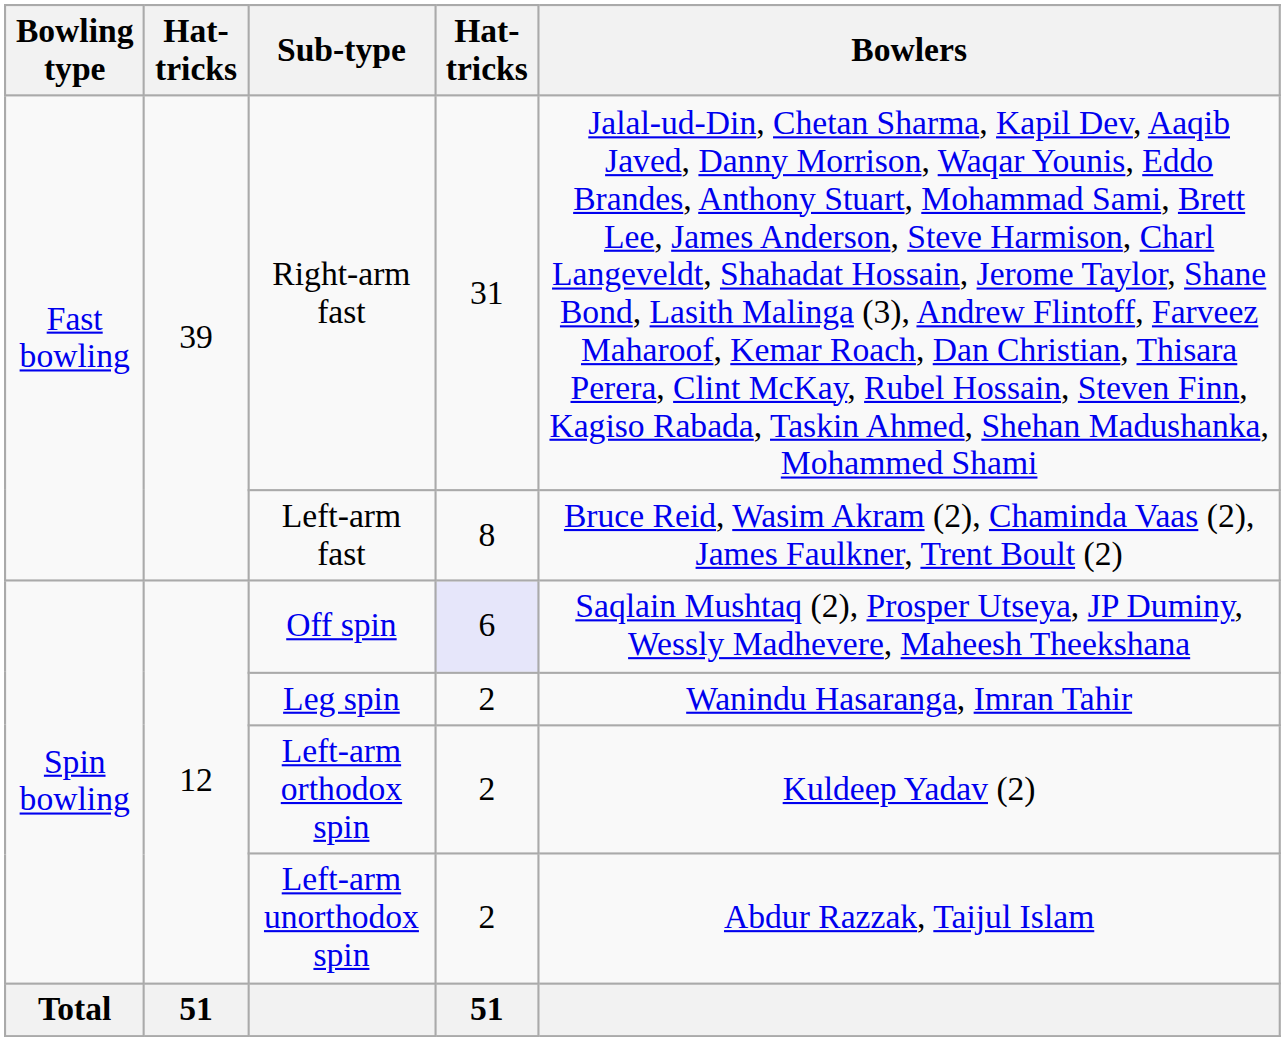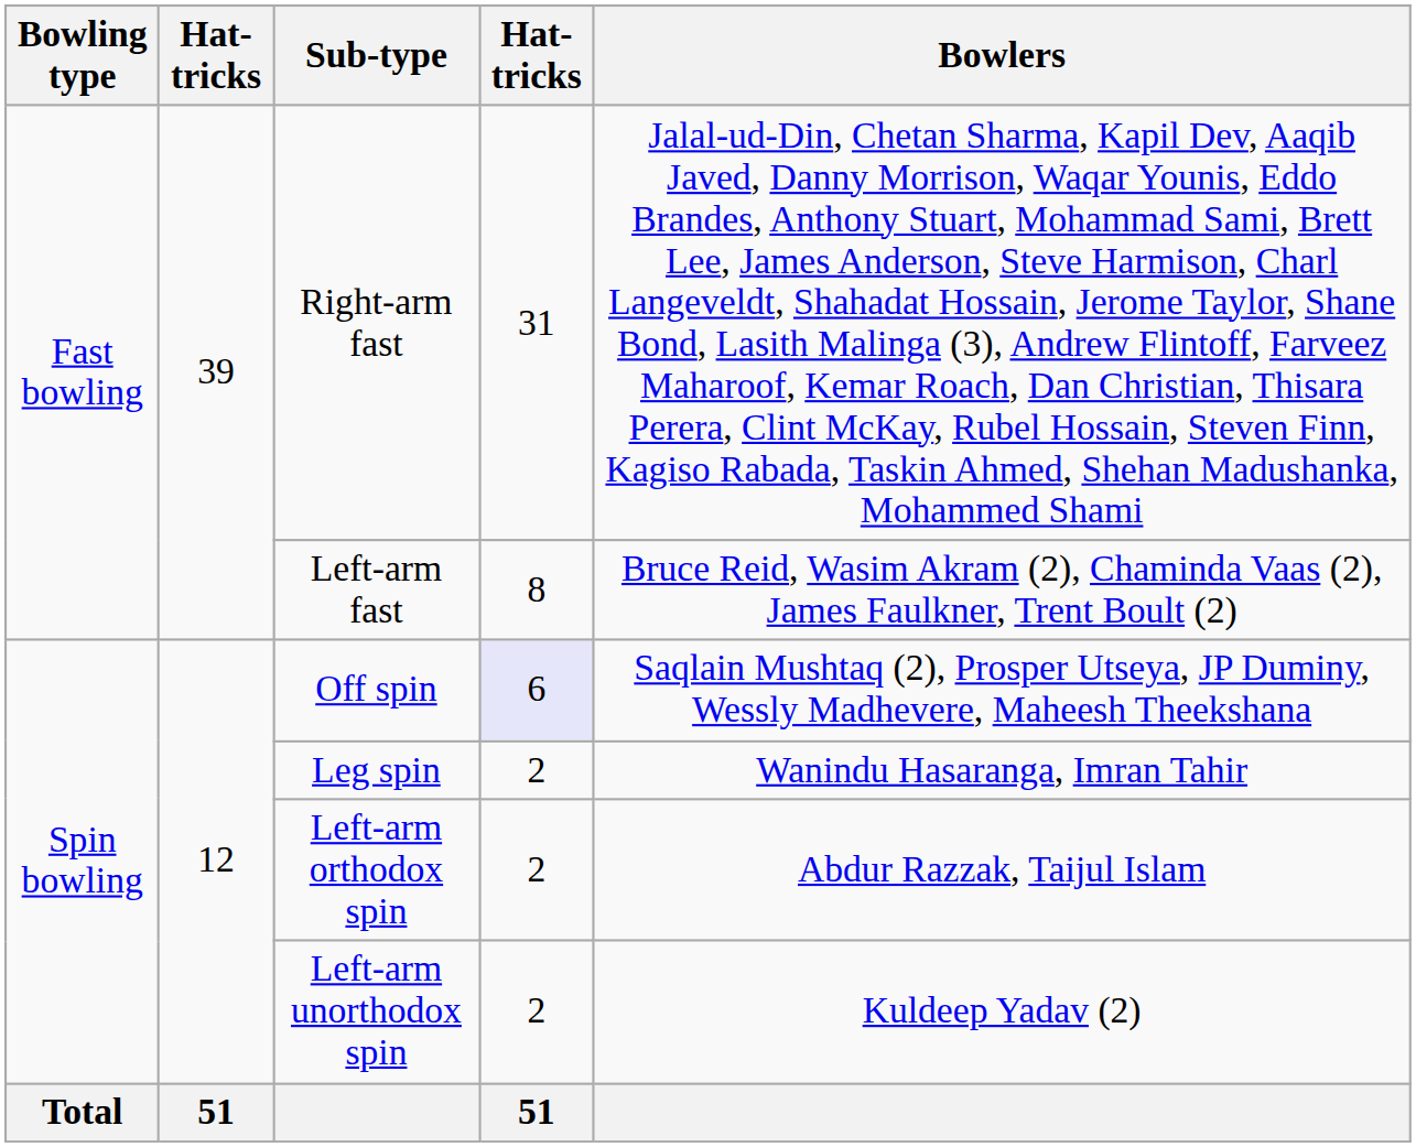Left-arm orthodox spin | Bowlers: Kuldeep Yadav (2) -> Abdur Razzak, Taijul Islam
Left-arm unorthodox spin | Bowlers: Abdur Razzak, Taijul Islam -> Kuldeep Yadav (2)
